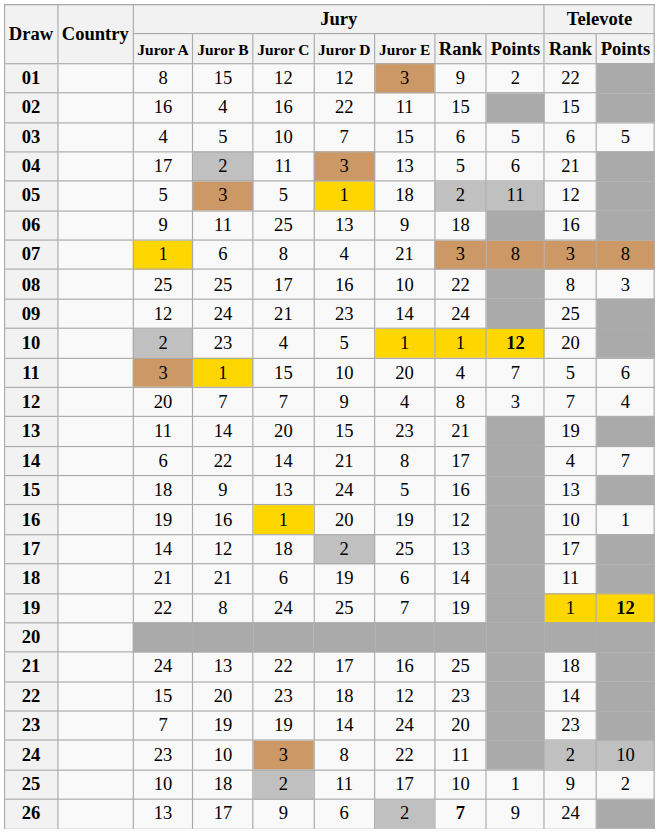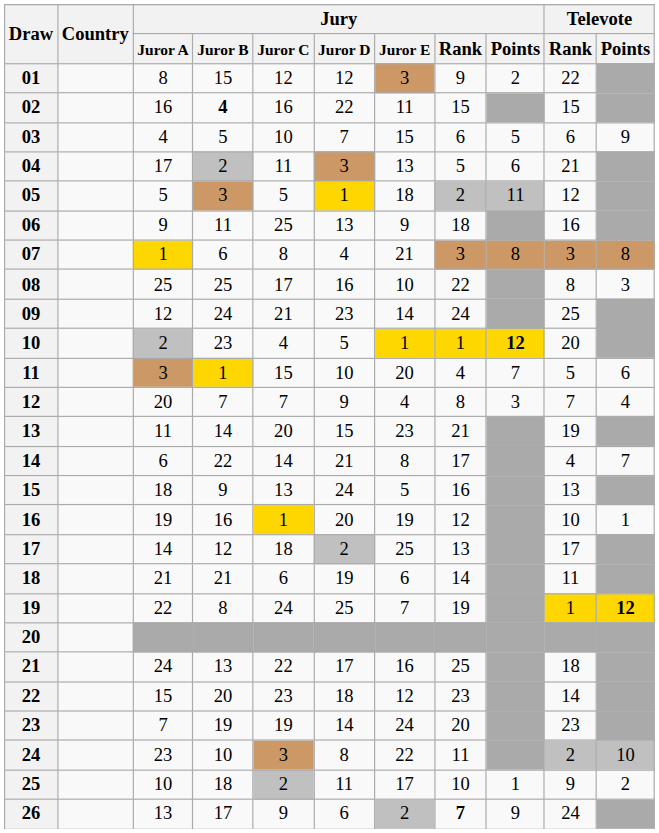02 | Jury / Juror B: normal -> bold
03 | Televote / Points: 5 -> 9
